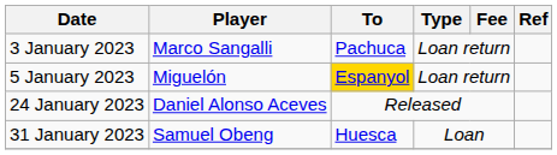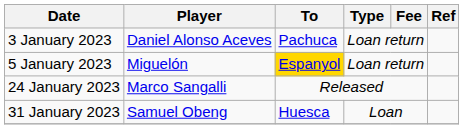3 January 2023 | Player: Marco Sangalli -> Daniel Alonso Aceves
24 January 2023 | Player: Daniel Alonso Aceves -> Marco Sangalli
